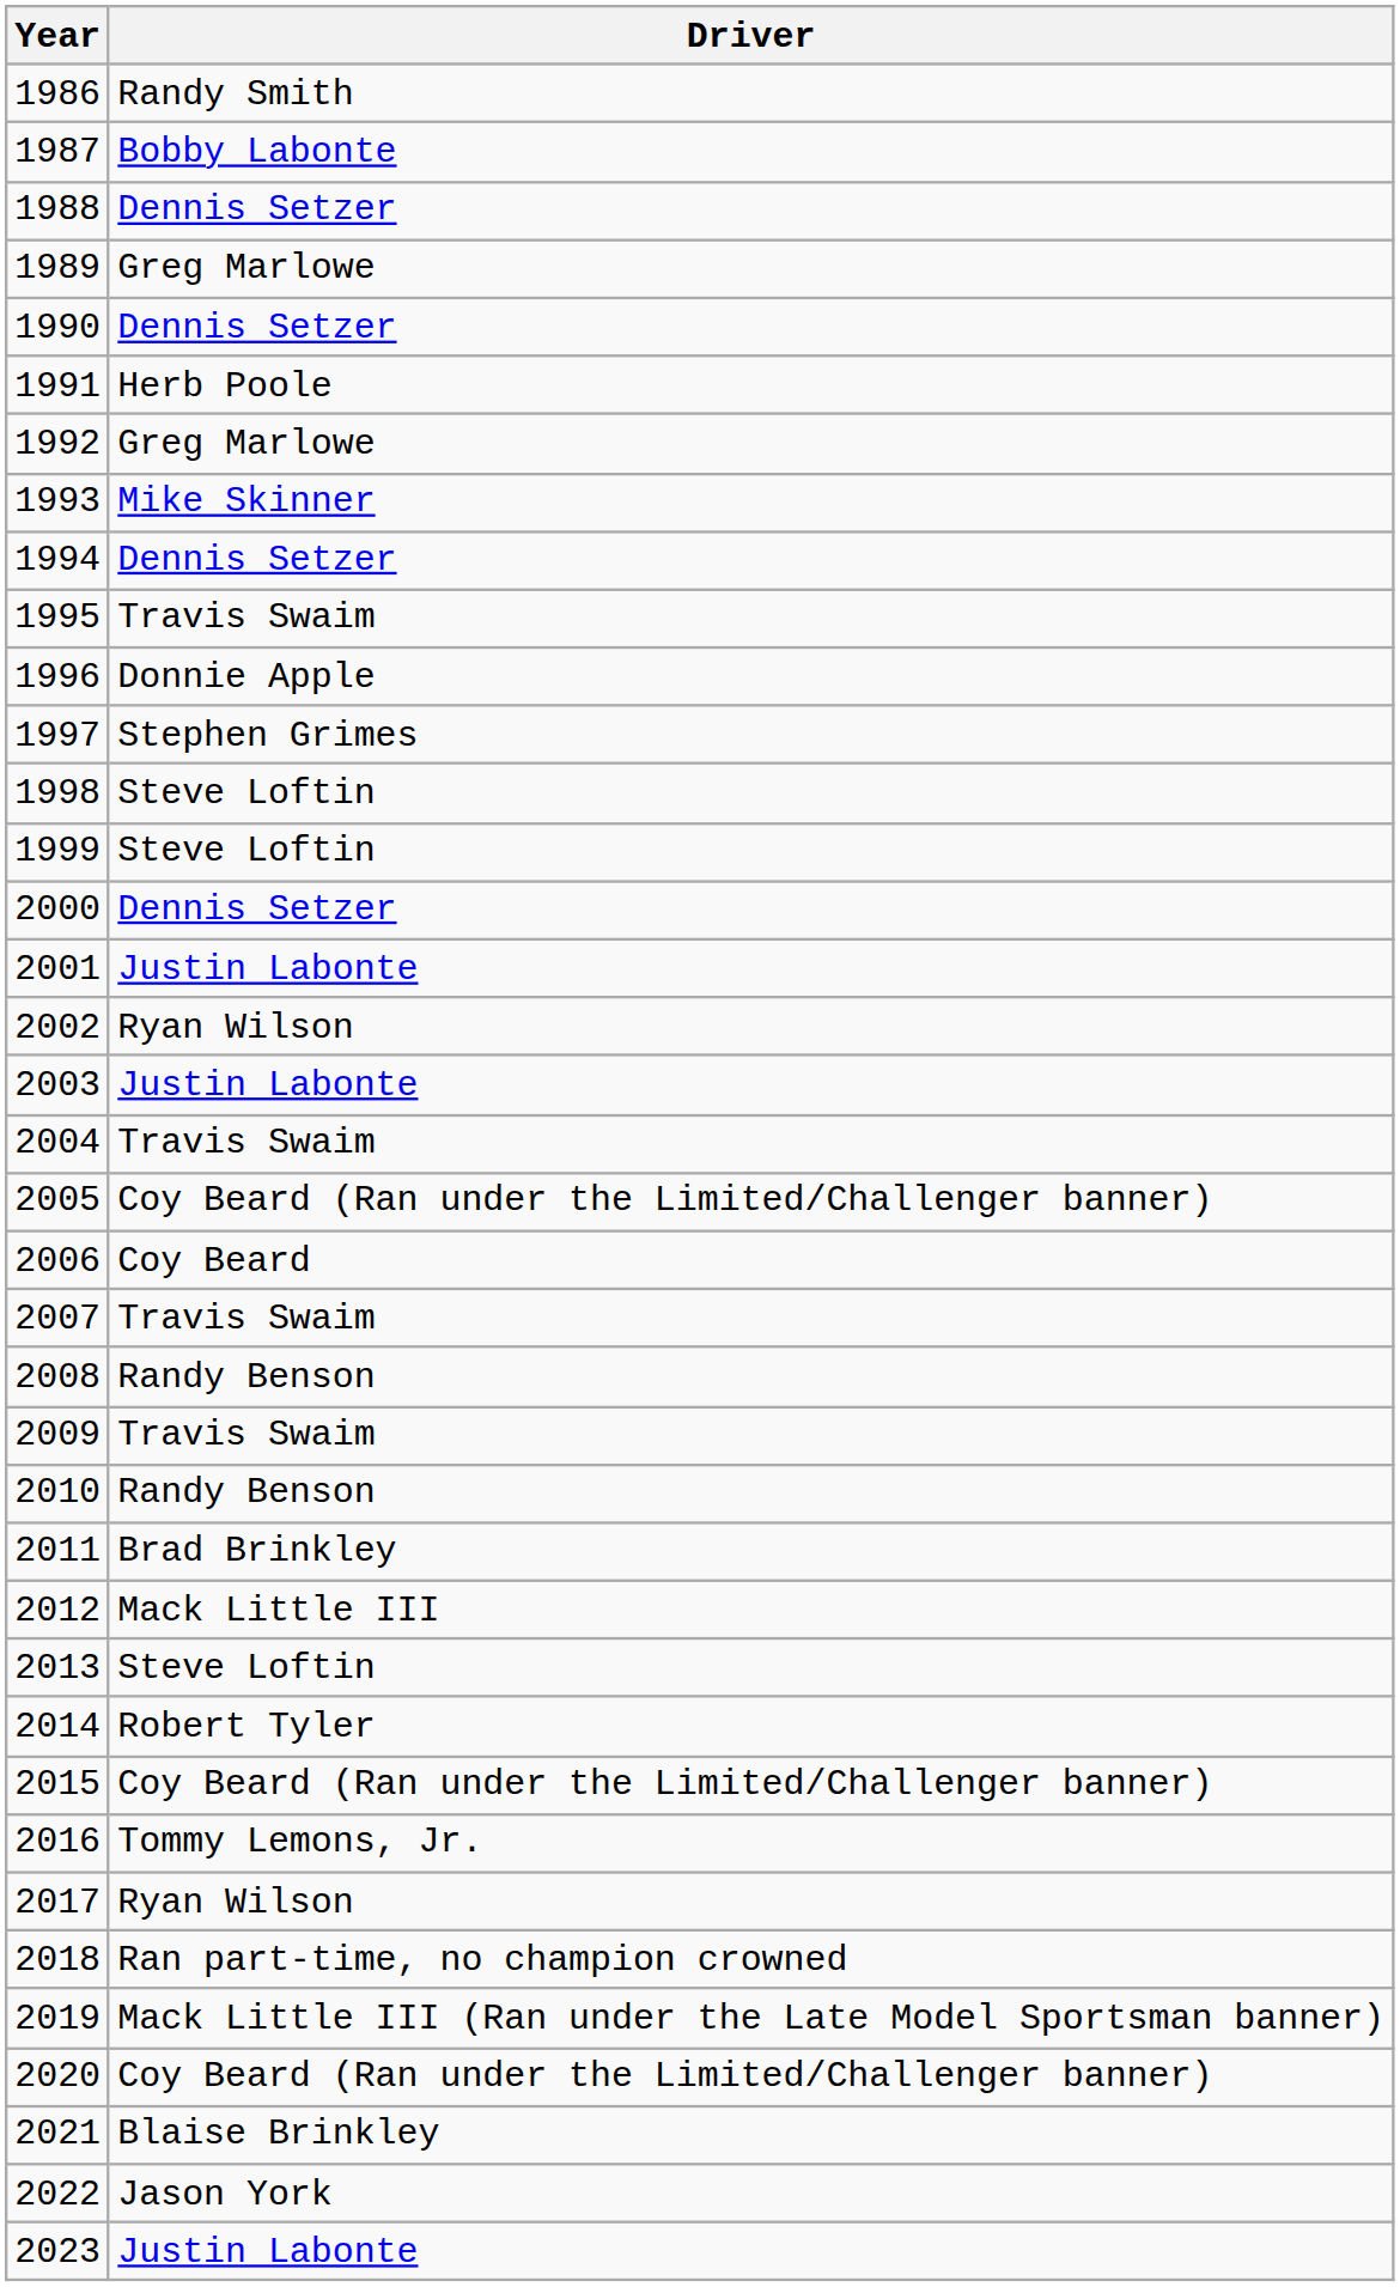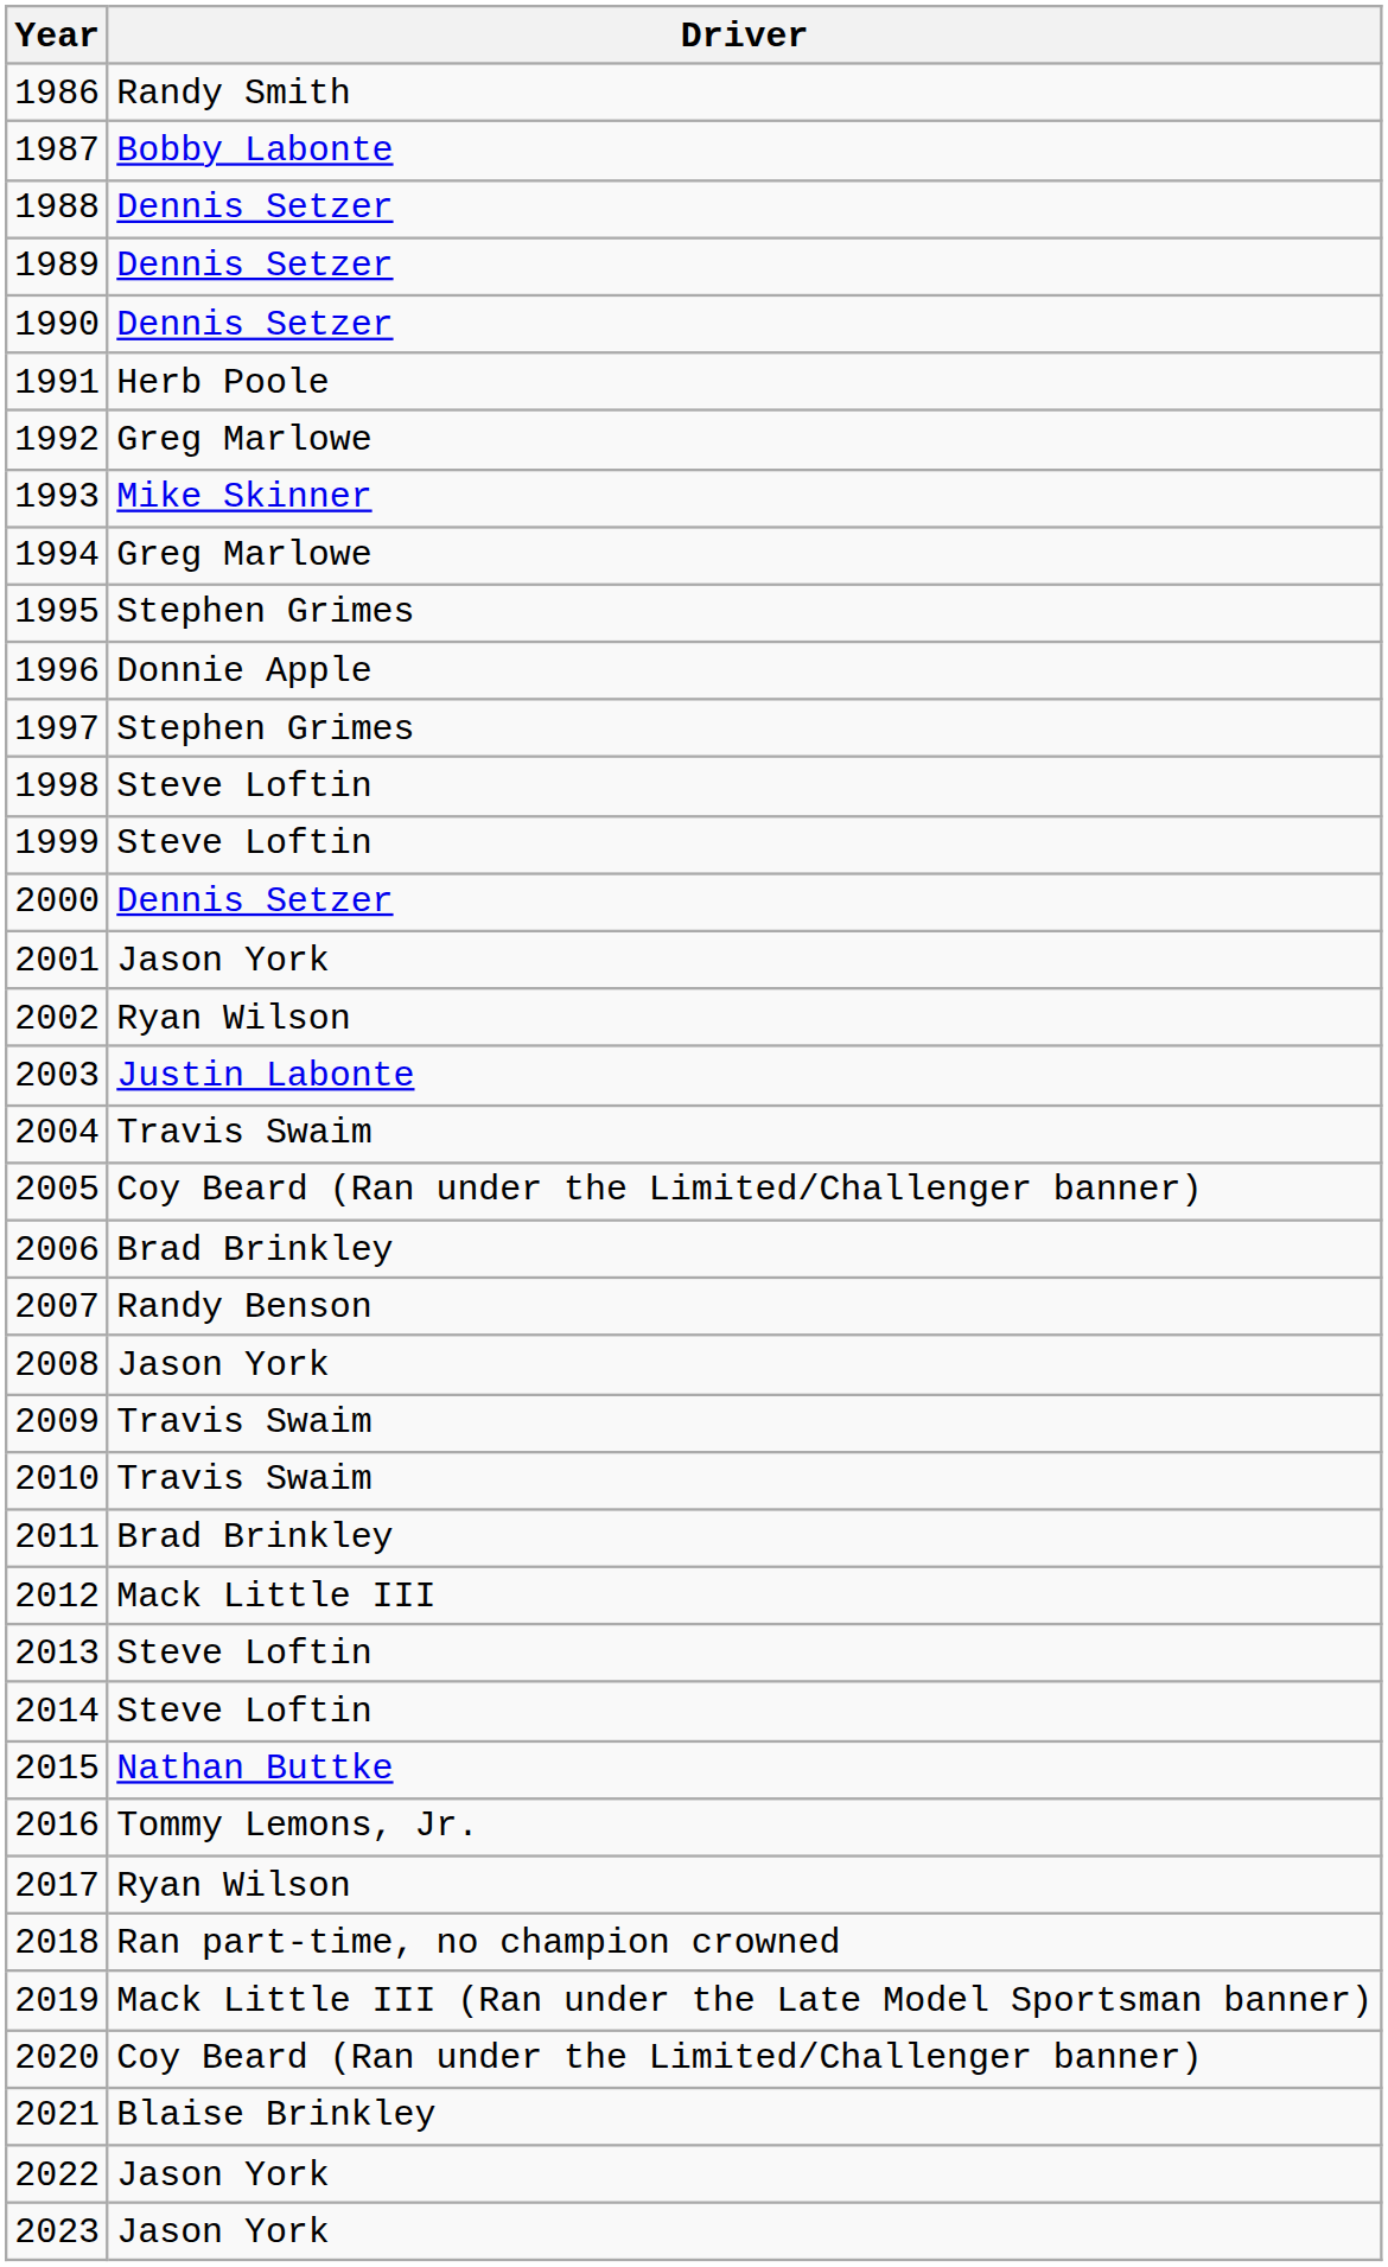1989 | Driver: Greg Marlowe -> Dennis Setzer
1994 | Driver: Dennis Setzer -> Greg Marlowe
1995 | Driver: Travis Swaim -> Stephen Grimes
2001 | Driver: Justin Labonte -> Jason York
2006 | Driver: Coy Beard -> Brad Brinkley
2007 | Driver: Travis Swaim -> Randy Benson
2008 | Driver: Randy Benson -> Jason York
2010 | Driver: Randy Benson -> Travis Swaim
2014 | Driver: Robert Tyler -> Steve Loftin
2015 | Driver: Coy Beard (Ran under the Limited/Challenger banner) -> Nathan Buttke
2023 | Driver: Justin Labonte -> Jason York
